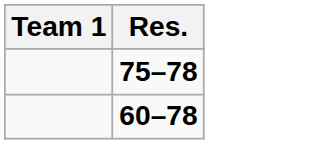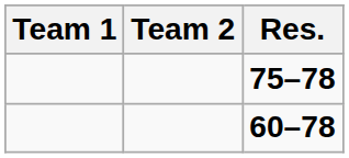+ column: Team 2
